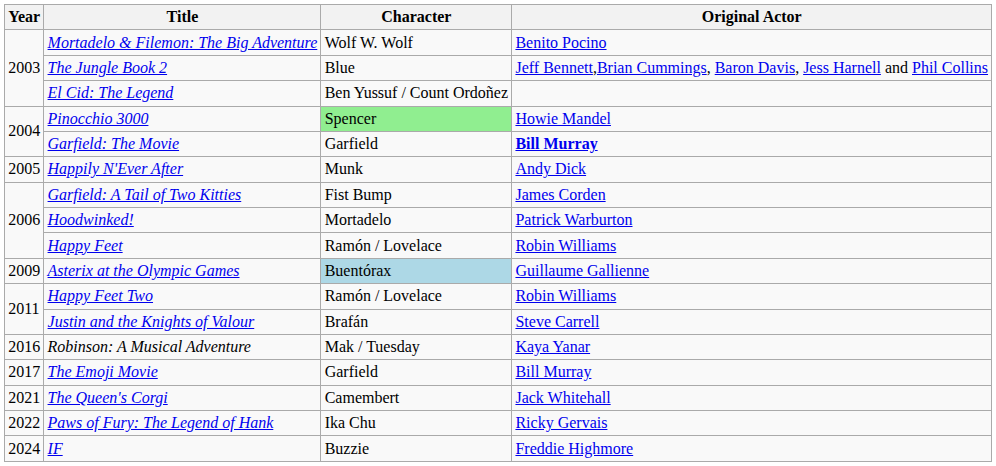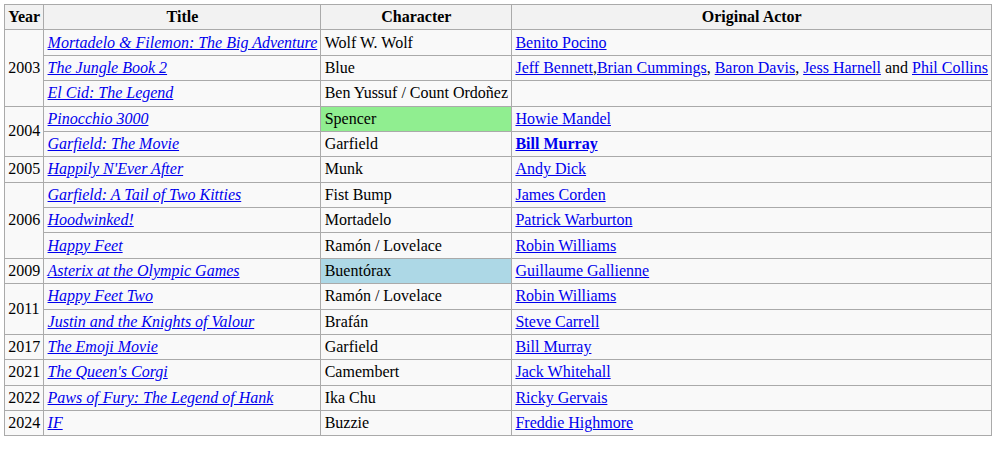- row: 2016 | Robinson: A Musical Adventure | Mak / Tuesday | Kaya Yanar
